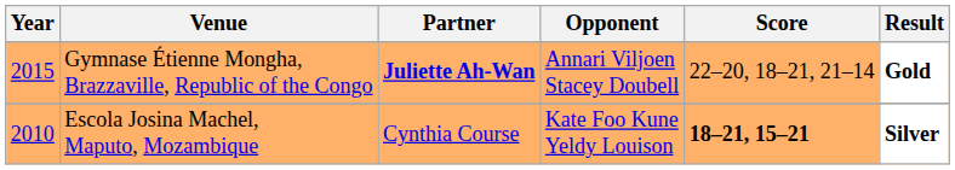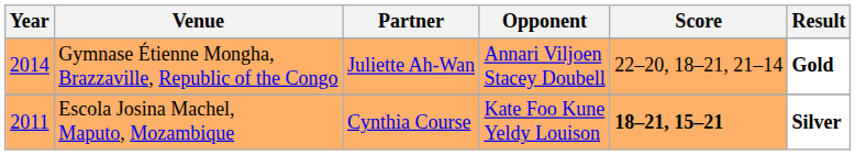Gymnase Étienne Mongha, Brazzaville, Republic of the Congo | Year: 2015 -> 2014
Gymnase Étienne Mongha, Brazzaville, Republic of the Congo | Partner: bold -> normal
Escola Josina Machel, Maputo, Mozambique | Year: 2010 -> 2011
